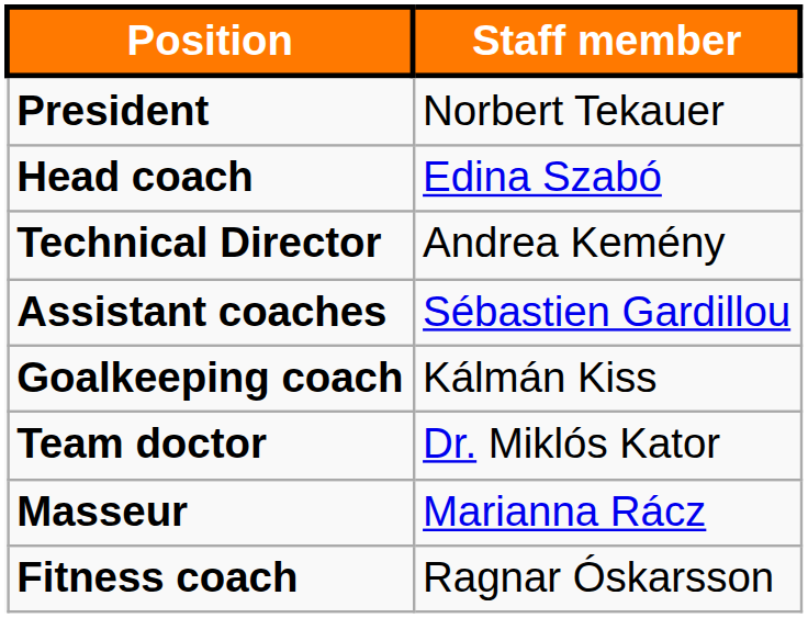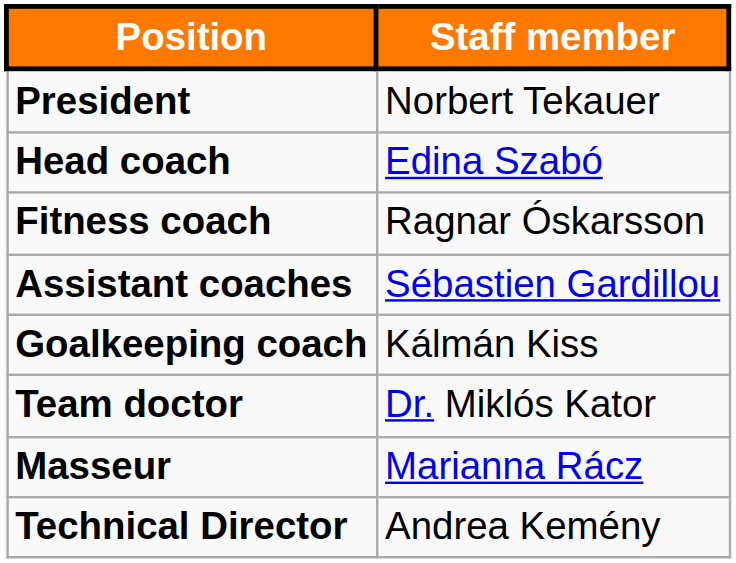rows swapped: Technical Director <-> Fitness coach
